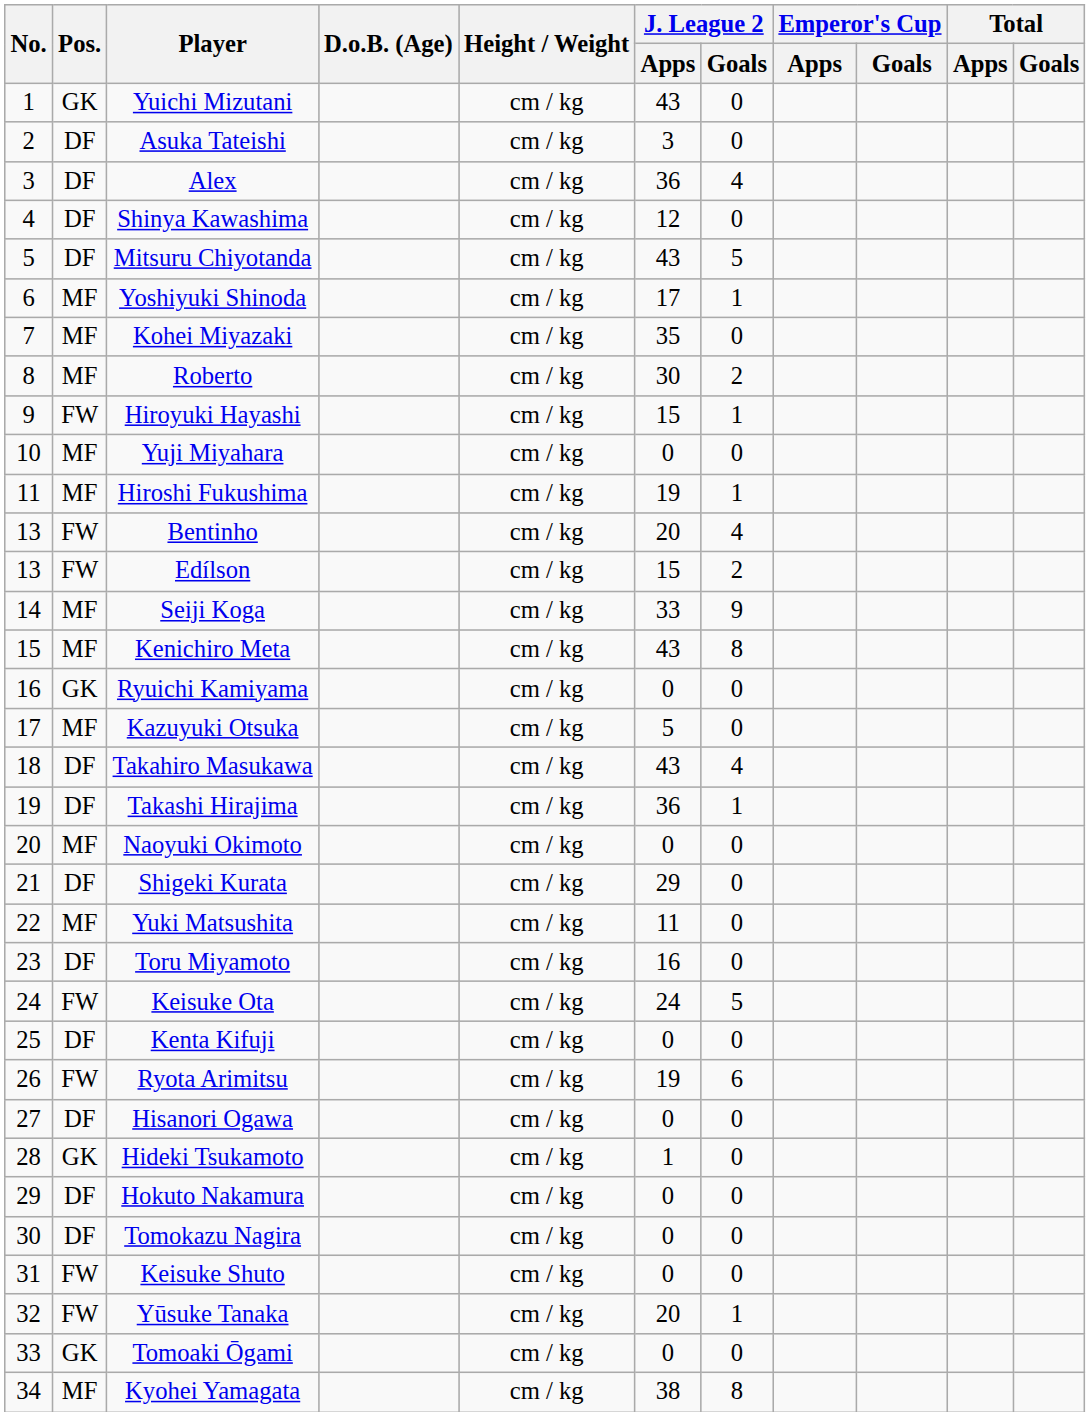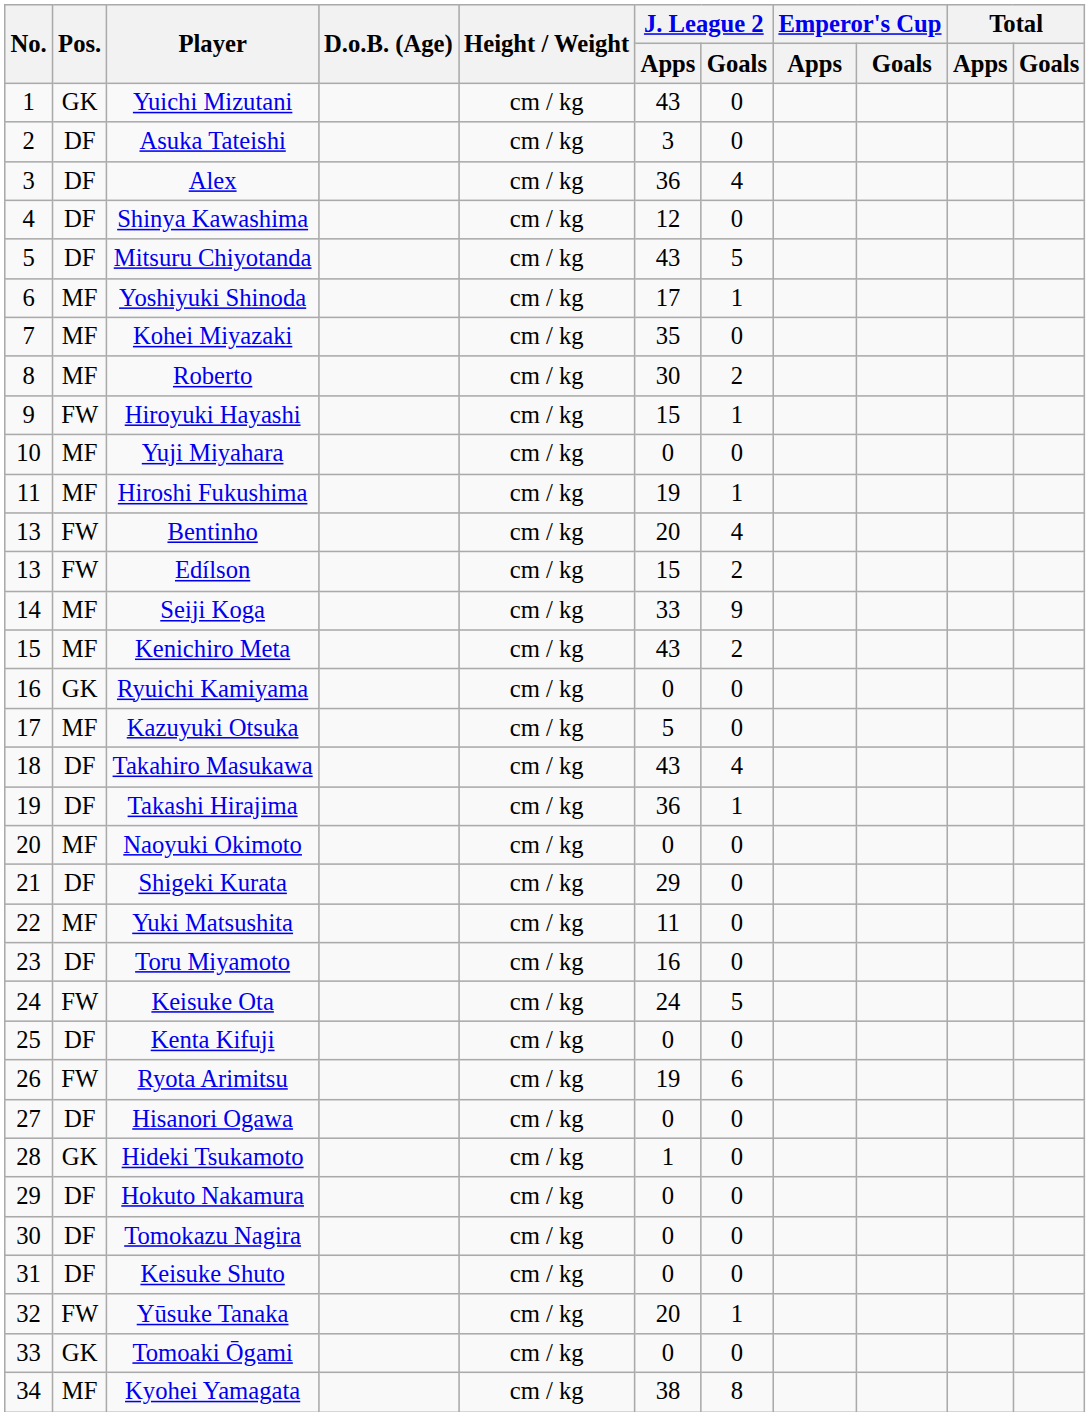Kenichiro Meta | J. League 2 / Goals: 8 -> 2
Keisuke Shuto | Pos.: FW -> DF
